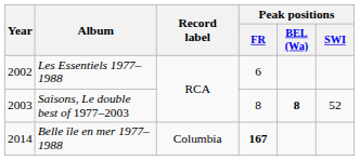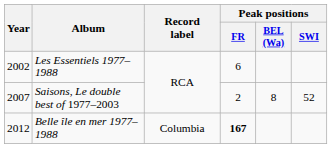Saisons, Le double best of 1977–2003 | Year: 2003 -> 2007
Saisons, Le double best of 1977–2003 | Peak positions / FR: 8 -> 2
Saisons, Le double best of 1977–2003 | Peak positions / BEL (Wa): bold -> normal
Belle île en mer 1977–1988 | Year: 2014 -> 2012
